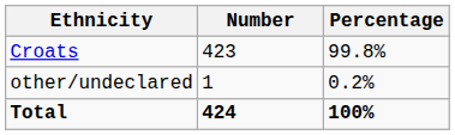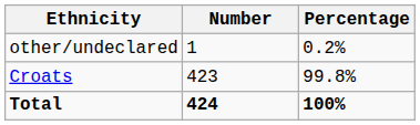rows swapped: Croats <-> other/undeclared
